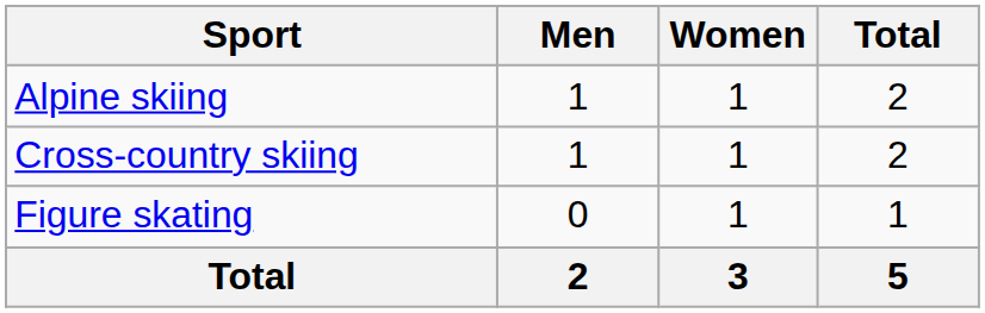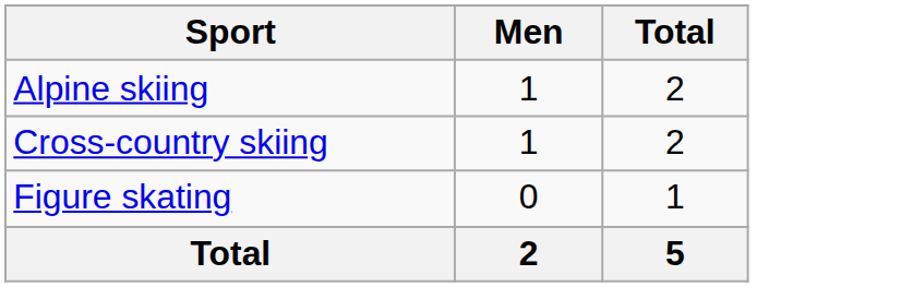- column: Women | 1 | 1 | 1 | 3
